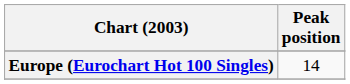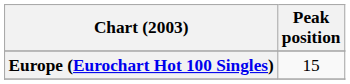Europe (Eurochart Hot 100 Singles) | Peak position: 14 -> 15
